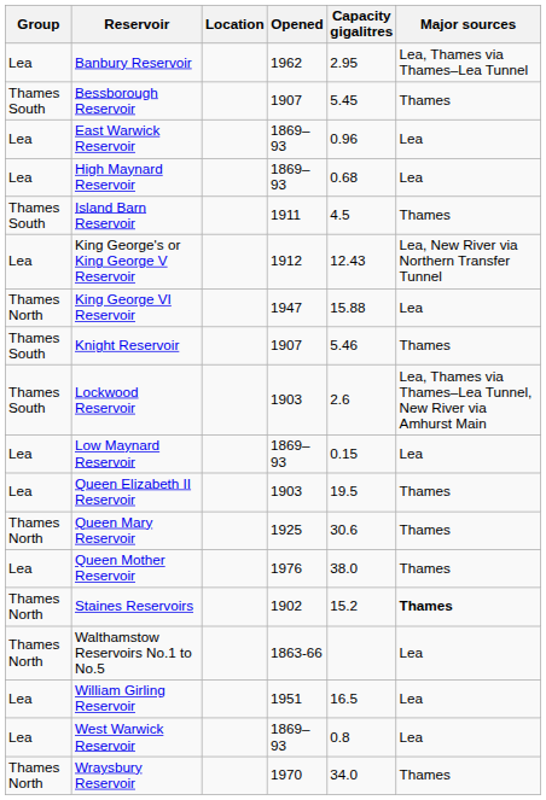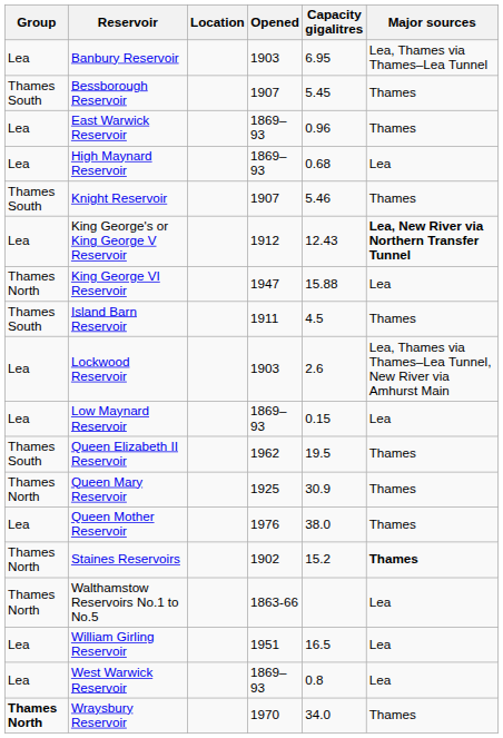Banbury Reservoir | Opened: 1962 -> 1903
Banbury Reservoir | Capacity gigalitres: 2.95 -> 6.95
East Warwick Reservoir | Major sources: Lea -> Thames
rows swapped: Island Barn Reservoir <-> Knight Reservoir
King George's or King George V Reservoir | Major sources: normal -> bold
Lockwood Reservoir | Group: Thames South -> Lea
Queen Elizabeth II Reservoir | Group: Lea -> Thames South
Queen Elizabeth II Reservoir | Opened: 1903 -> 1962
Queen Mary Reservoir | Capacity gigalitres: 30.6 -> 30.9
Wraysbury Reservoir | Group: normal -> bold
